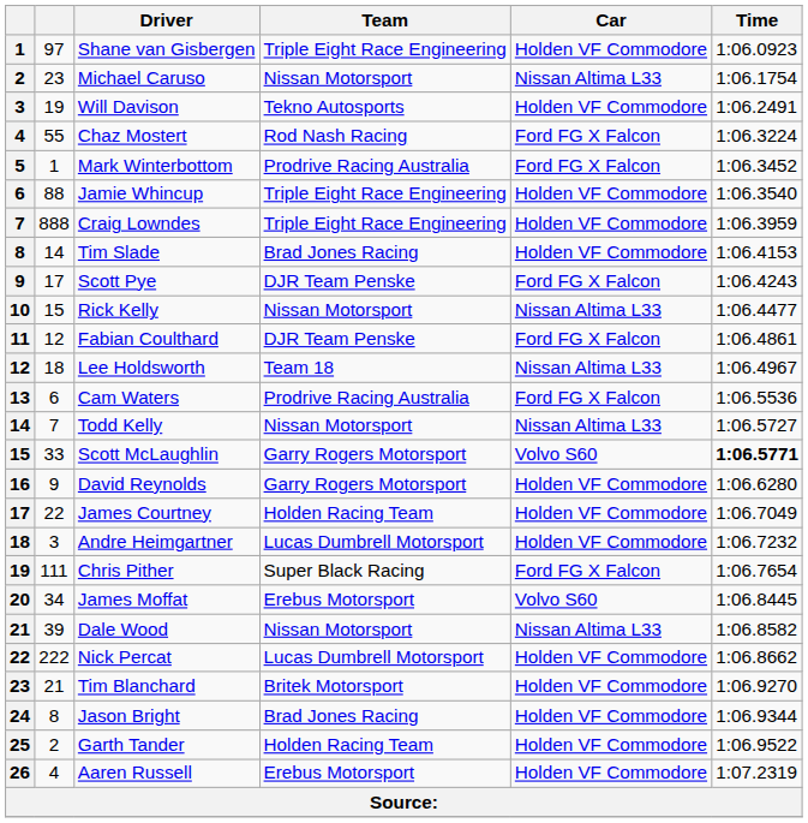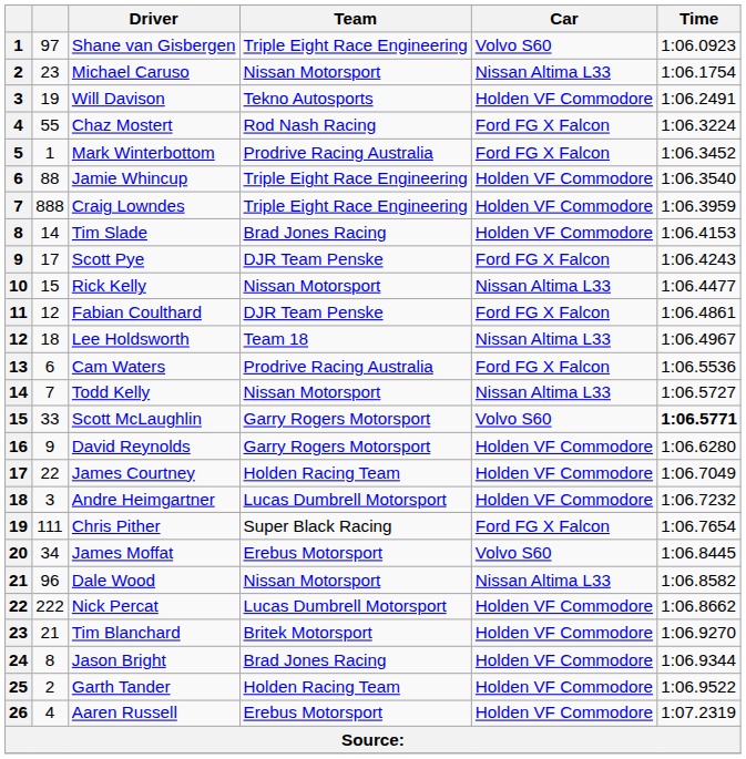Shane van Gisbergen | Car: Holden VF Commodore -> Volvo S60
Dale Wood | column 2: 39 -> 96
